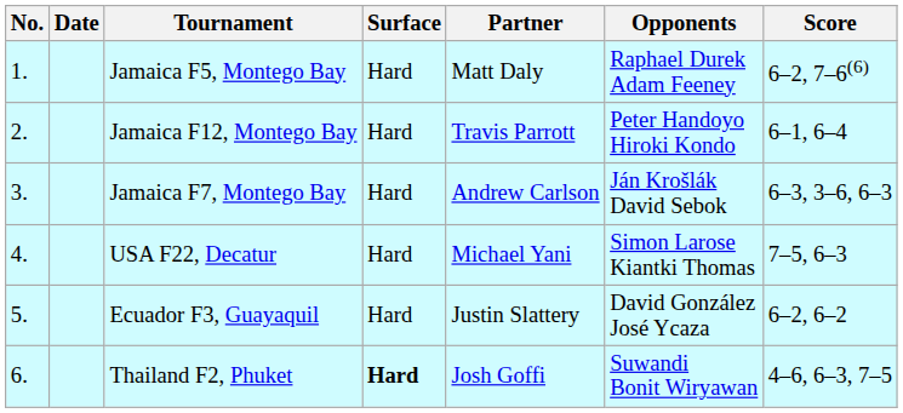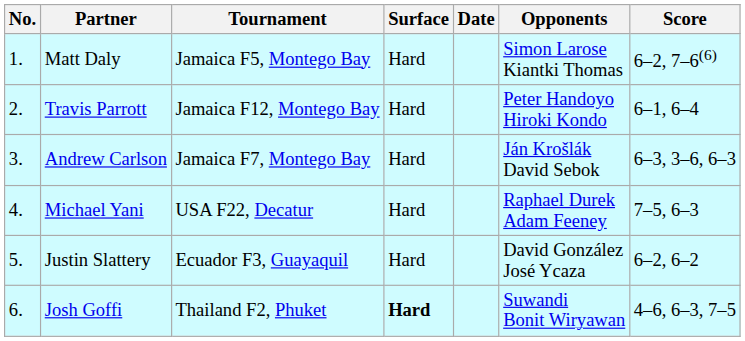columns swapped: Date <-> Partner
Jamaica F5, Montego Bay | Opponents: Raphael Durek Adam Feeney -> Simon Larose Kiantki Thomas
USA F22, Decatur | Opponents: Simon Larose Kiantki Thomas -> Raphael Durek Adam Feeney
